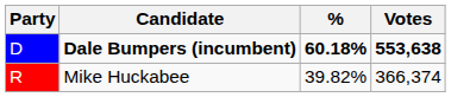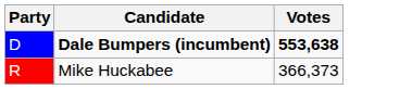- column: % | 60.18% | 39.82%
Mike Huckabee | Votes: 366,374 -> 366,373
